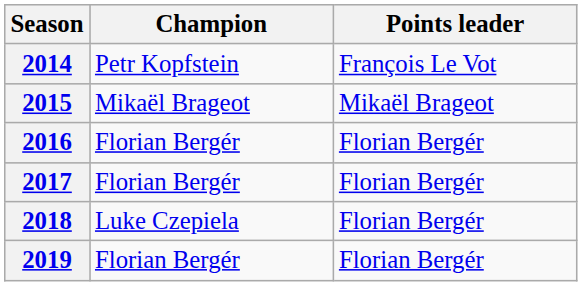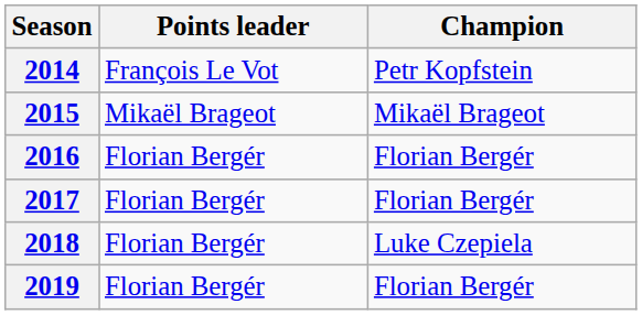columns swapped: Champion <-> Points leader
